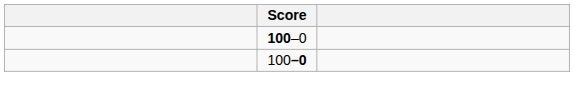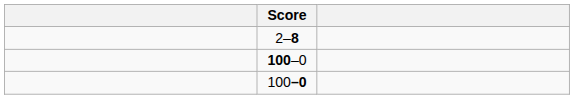+ row: 2–8
